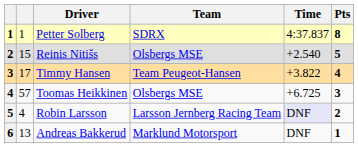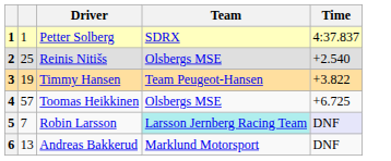- column: Pts | 8 | 5 | 4 | 3 | 2 | 1
Reinis Nitišs | column 2: 15 -> 25
Timmy Hansen | column 2: 17 -> 19
Robin Larsson | column 2: 4 -> 7
Robin Larsson | Team: no background -> paleturquoise background
